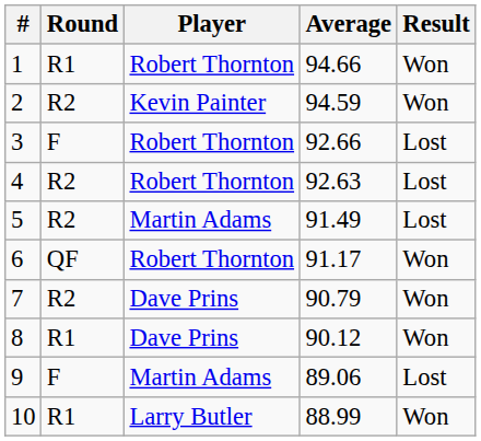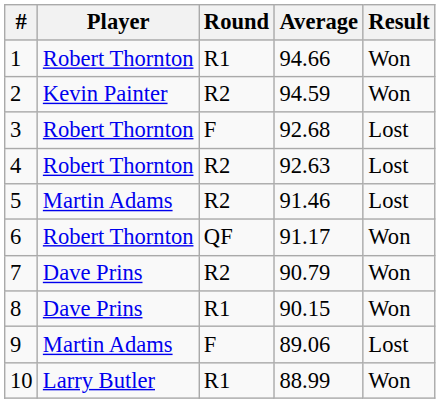columns swapped: Player <-> Round
3 | Average: 92.66 -> 92.68
5 | Average: 91.49 -> 91.46
8 | Average: 90.12 -> 90.15
